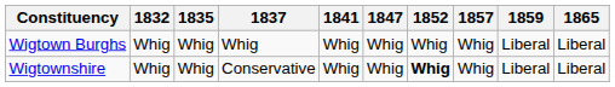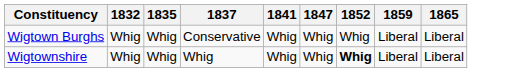- column: 1857 | Whig | Whig
Wigtown Burghs | 1837: Whig -> Conservative
Wigtownshire | 1837: Conservative -> Whig
